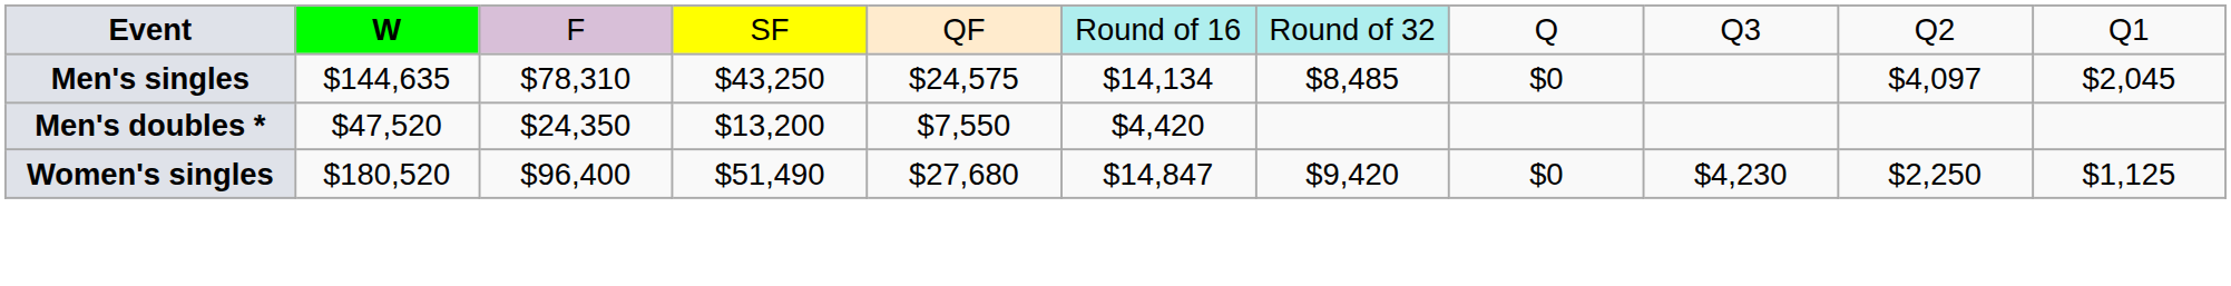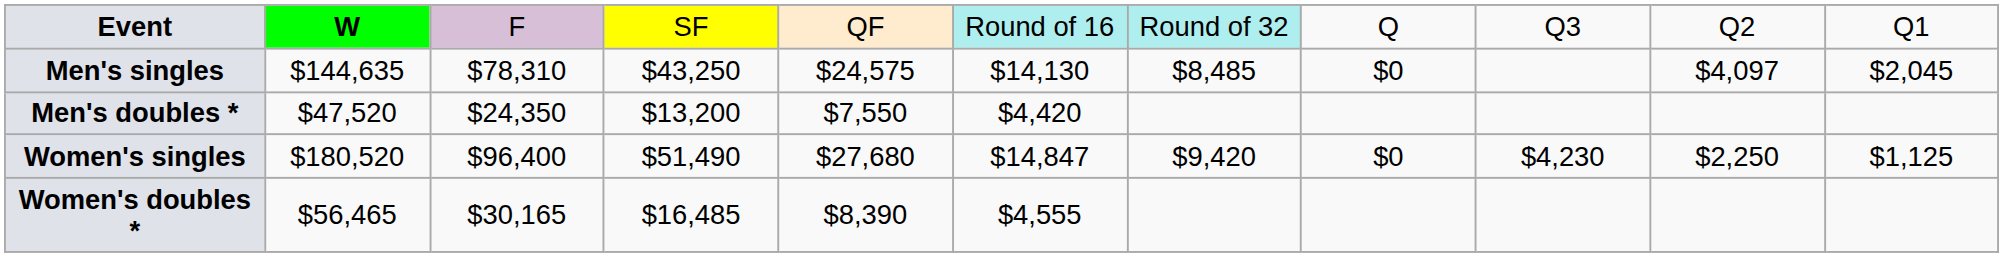Men's singles | column 6: $14,134 -> $14,130
+ row: Women's doubles * | $56,465 | $30,165 | $16,485 | $8,390 | $4,555
